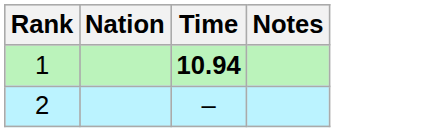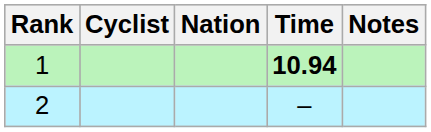+ column: Cyclist
